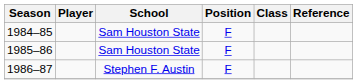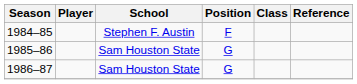1984–85 | School: Sam Houston State -> Stephen F. Austin
1985–86 | Position: F -> G
1986–87 | School: Stephen F. Austin -> Sam Houston State
1986–87 | Position: F -> G
